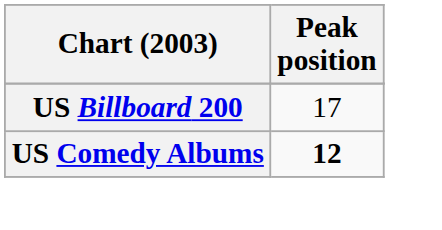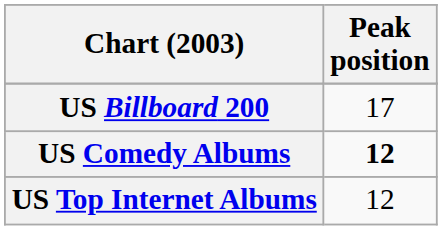+ row: US Top Internet Albums | 12
